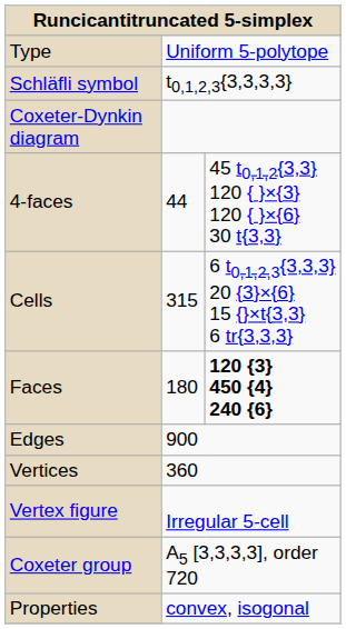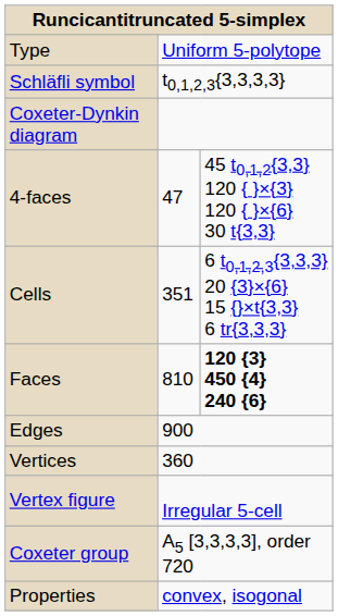4-faces | column 2: 44 -> 47
Cells | column 2: 315 -> 351
Faces | column 2: 180 -> 810
